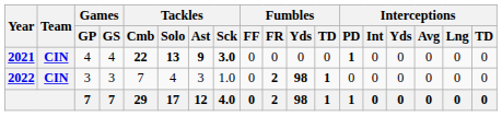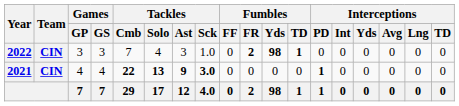rows swapped: 2021 <-> 2022
